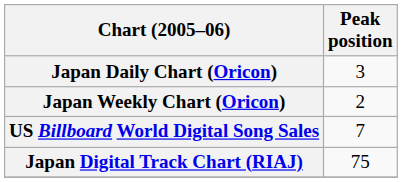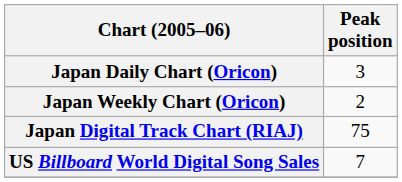rows swapped: Japan Digital Track Chart (RIAJ) <-> US Billboard World Digital Song Sales
